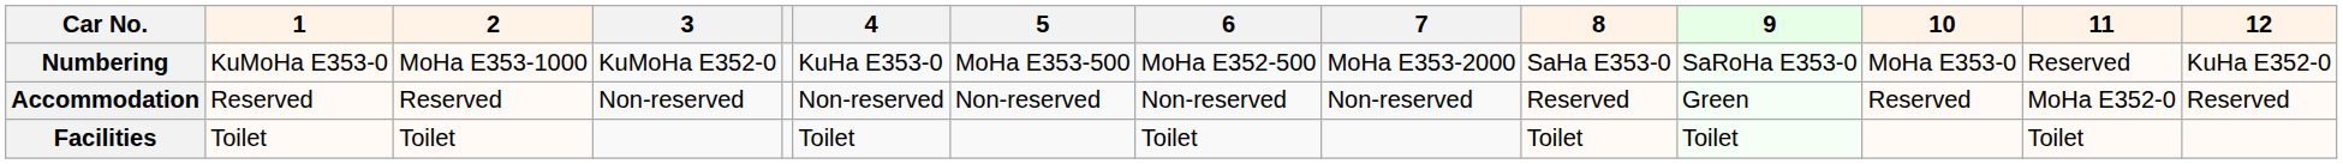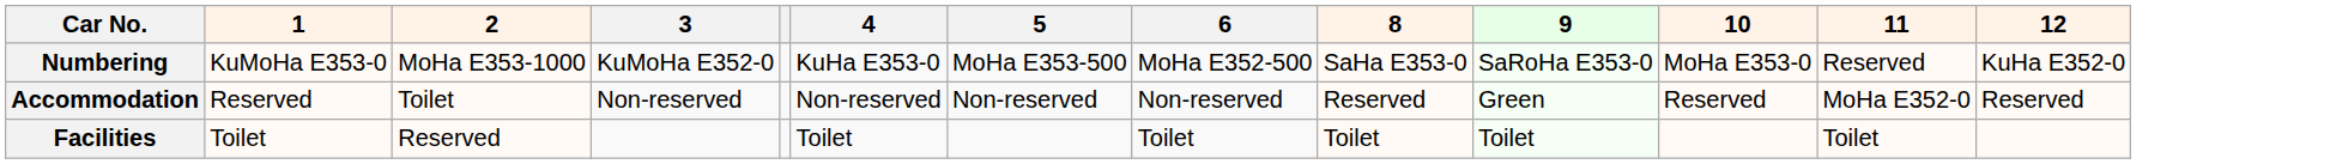- column: 7 | MoHa E353-2000 | Non-reserved
Accommodation | 2: Reserved -> Toilet
Facilities | 2: Toilet -> Reserved
